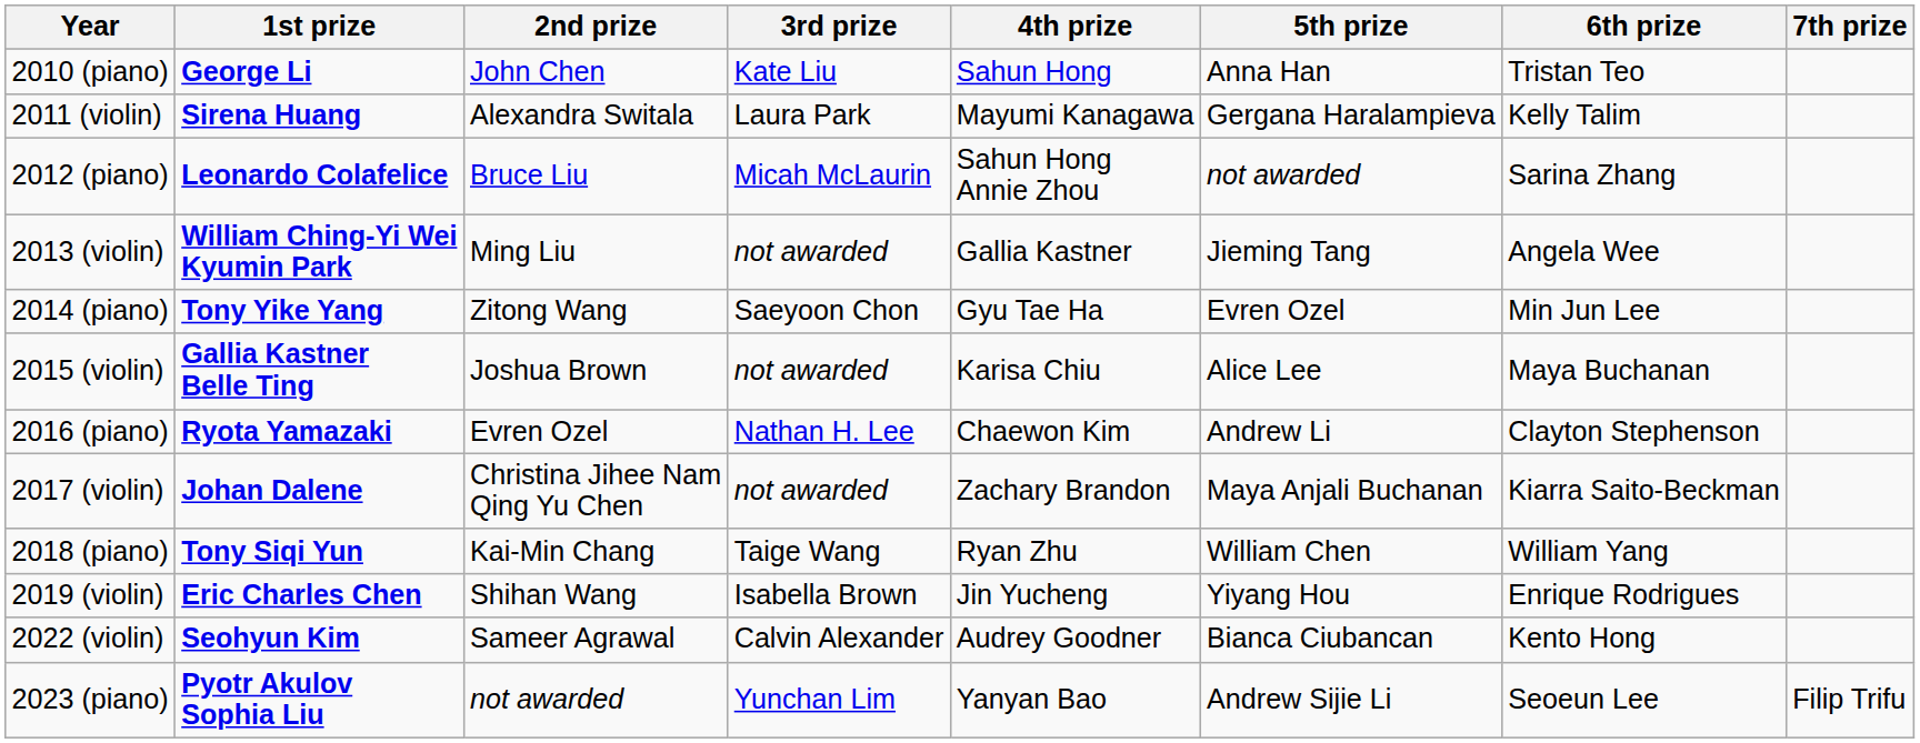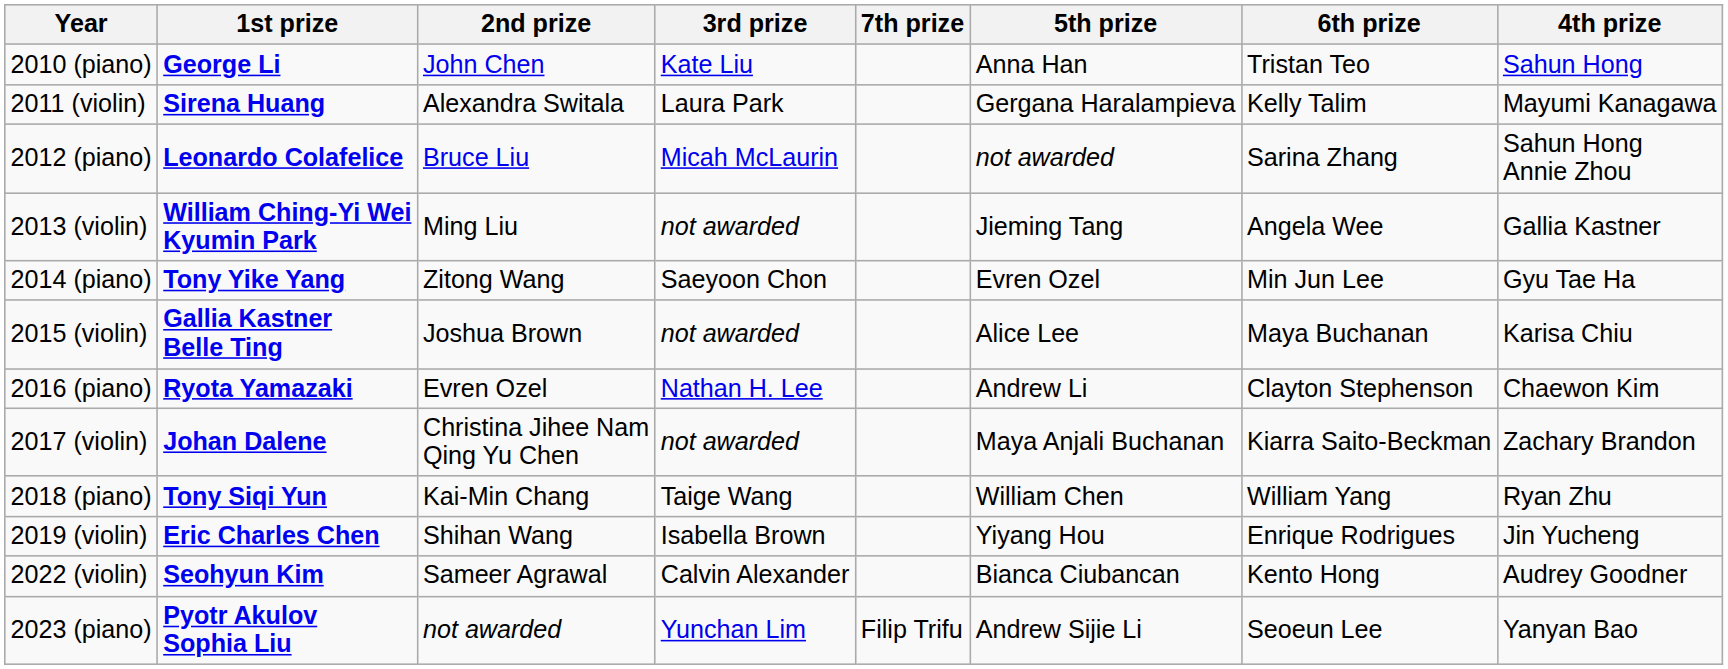columns swapped: 4th prize <-> 7th prize
